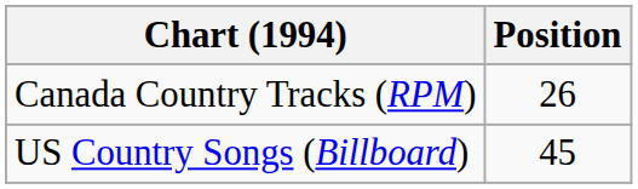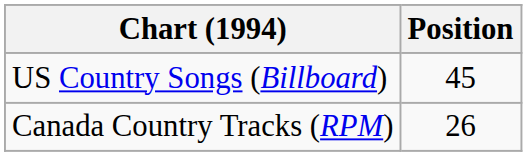rows swapped: Canada Country Tracks (RPM) <-> US Country Songs (Billboard)
